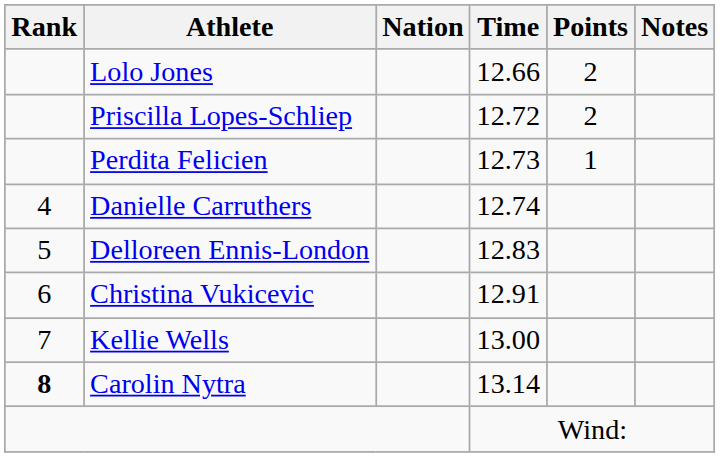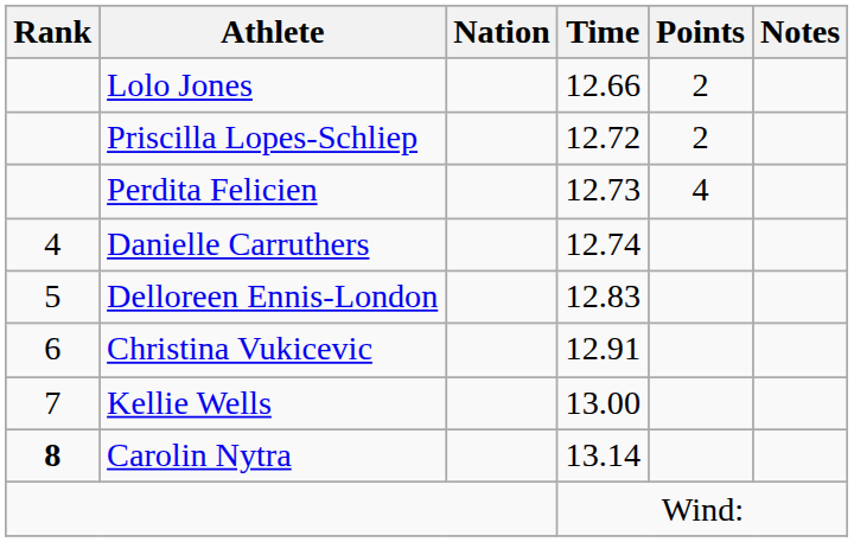Perdita Felicien | Points: 1 -> 4
